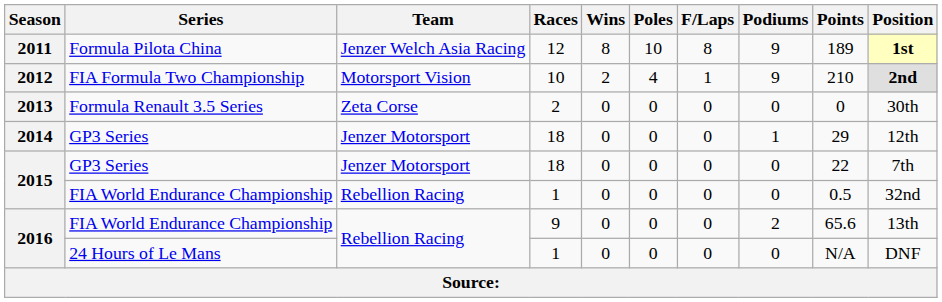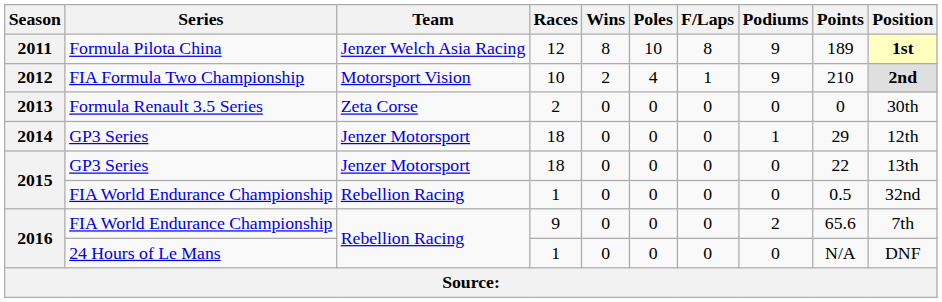2015 / GP3 Series | Position: 7th -> 13th
2016 / FIA World Endurance Championship | Position: 13th -> 7th
